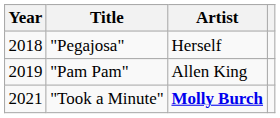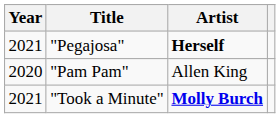"Pegajosa" | Year: 2018 -> 2021
"Pegajosa" | Artist: normal -> bold
"Pam Pam" | Year: 2019 -> 2020
